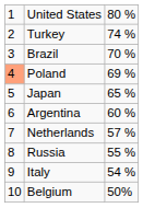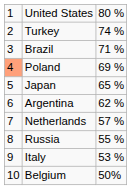Brazil | column 3: 70 % -> 71 %
Argentina | column 3: 60 % -> 62 %
Italy | column 3: 54 % -> 53 %
